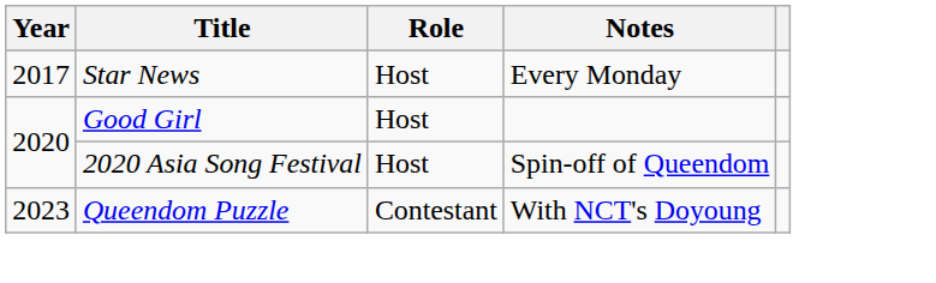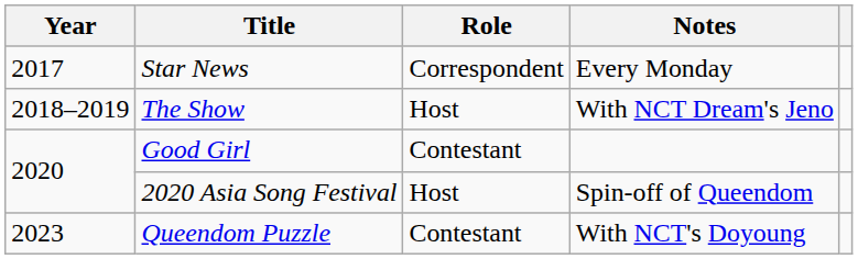Star News | Role: Host -> Correspondent
+ row: 2018–2019 | The Show | Host | With NCT Dream's Jeno
Good Girl | Role: Host -> Contestant
